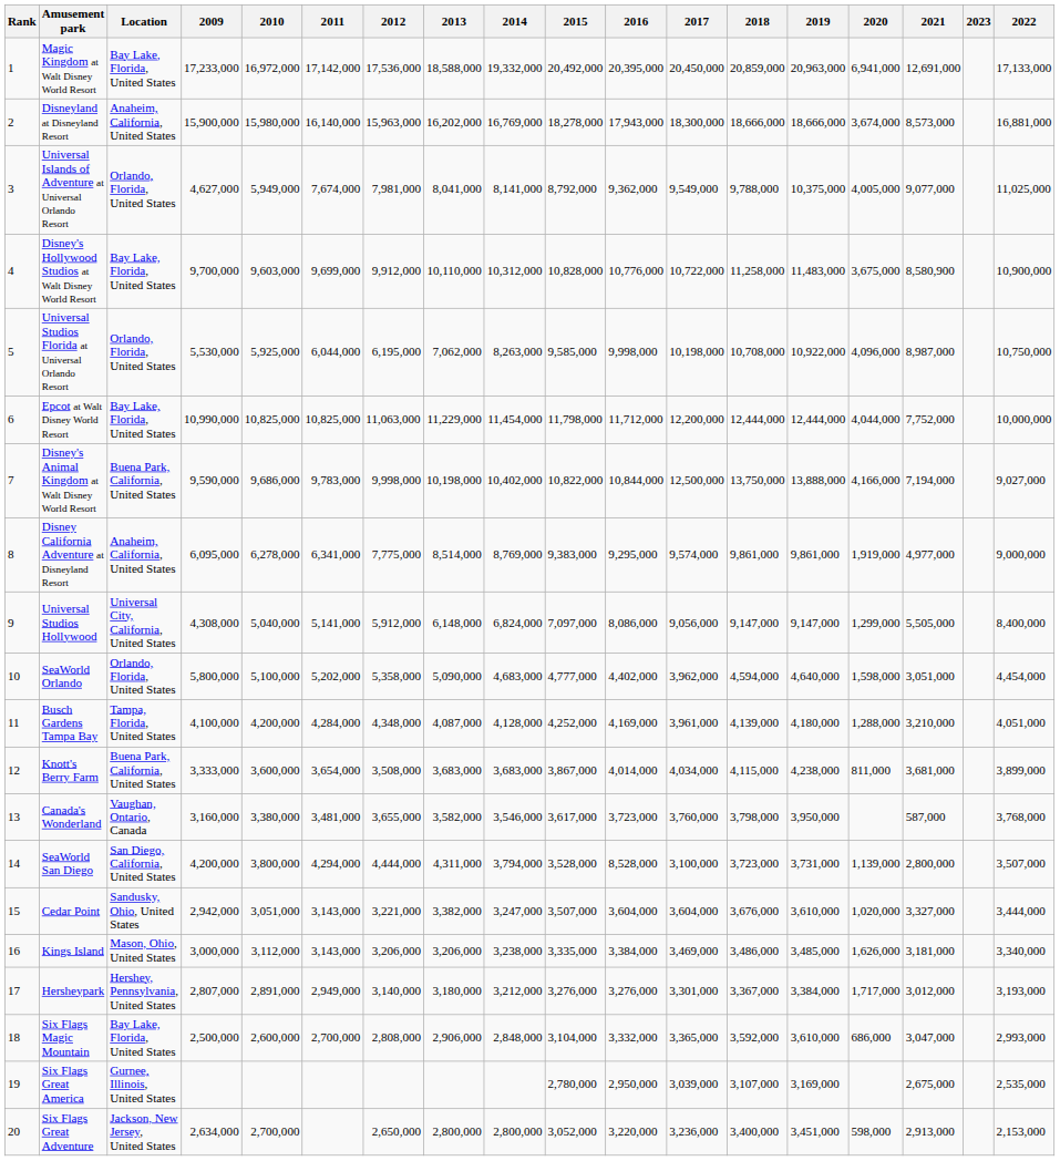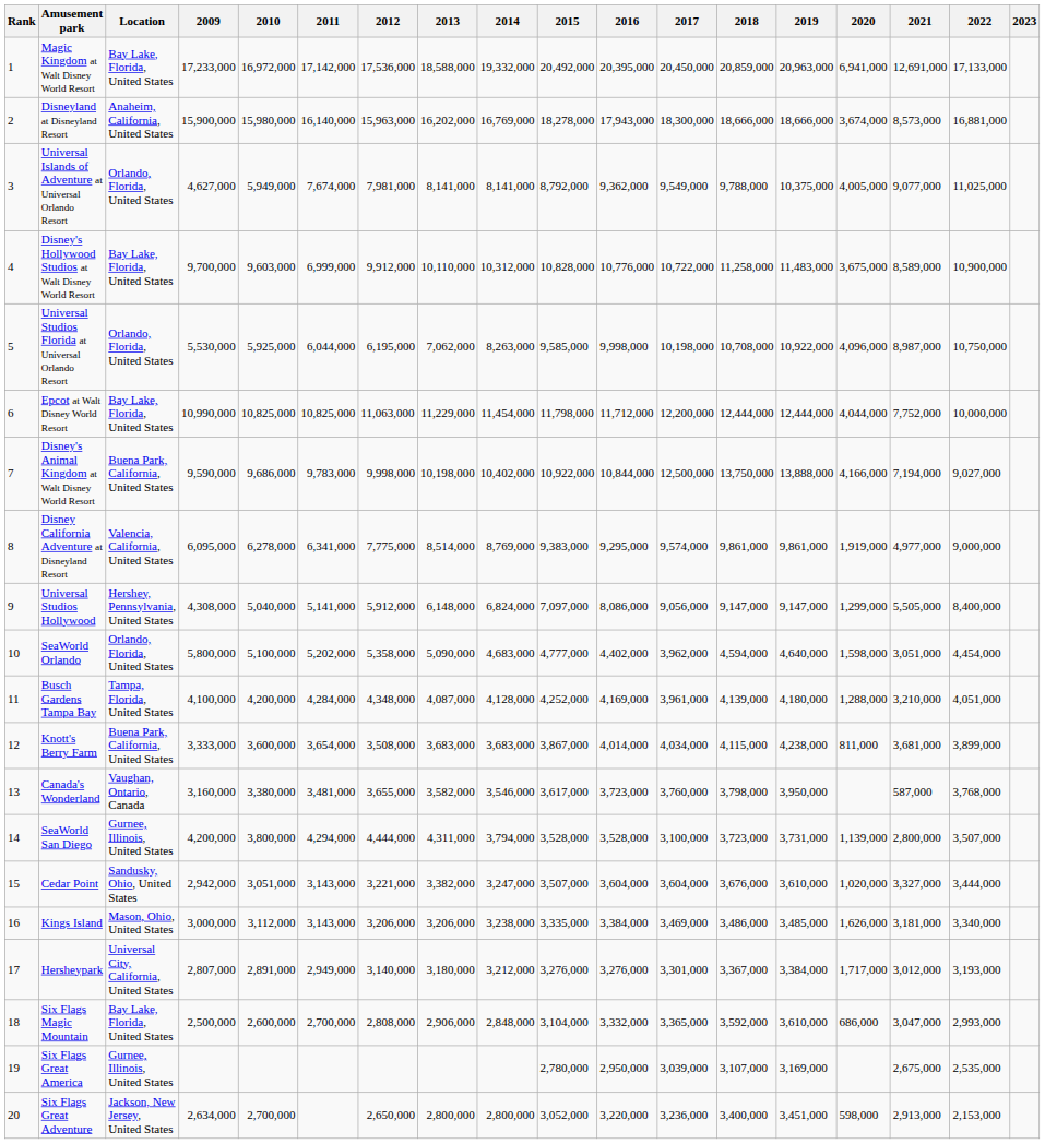columns swapped: 2022 <-> 2023
Universal Islands of Adventure at Universal Orlando Resort | 2013: 8,041,000 -> 8,141,000
Disney's Hollywood Studios at Walt Disney World Resort | 2011: 9,699,000 -> 6,999,000
Disney's Hollywood Studios at Walt Disney World Resort | 2021: 8,580,900 -> 8,589,000
Disney's Animal Kingdom at Walt Disney World Resort | 2015: 10,822,000 -> 10,922,000
Disney California Adventure at Disneyland Resort | Location: Anaheim, California, United States -> Valencia, California, United States
Universal Studios Hollywood | Location: Universal City, California, United States -> Hershey, Pennsylvania, United States
SeaWorld San Diego | Location: San Diego, California, United States -> Gurnee, Illinois, United States
SeaWorld San Diego | 2016: 8,528,000 -> 3,528,000
Hersheypark | Location: Hershey, Pennsylvania, United States -> Universal City, California, United States
